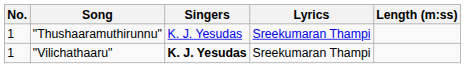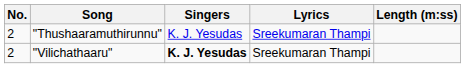"Thushaaramuthirunnu" | No.: 1 -> 2
"Vilichathaaru" | No.: 1 -> 2
